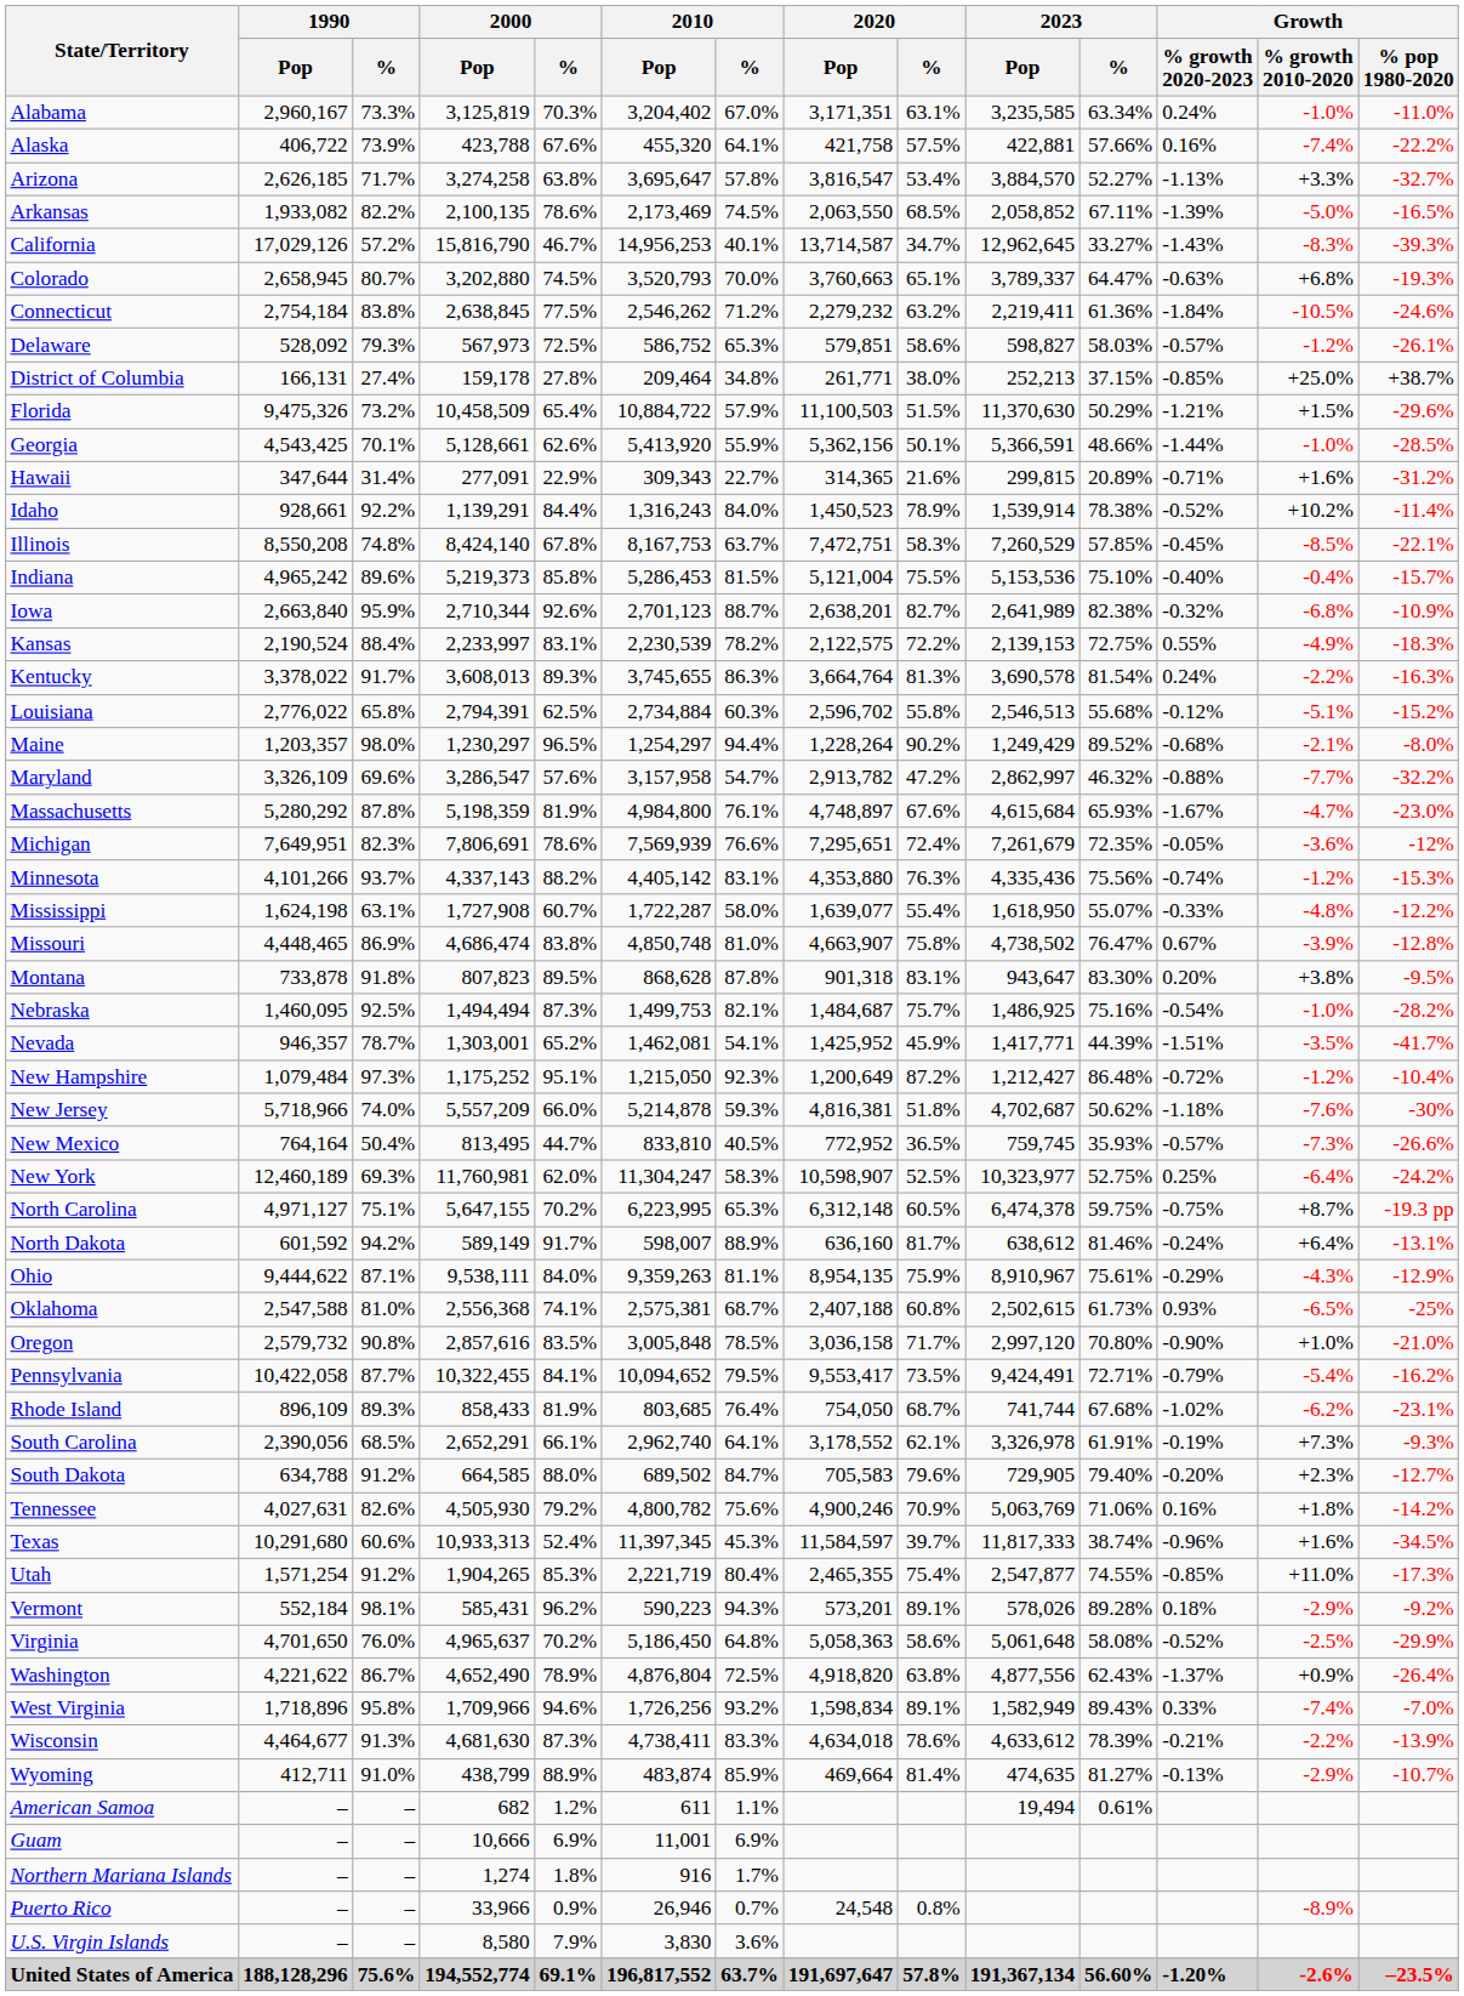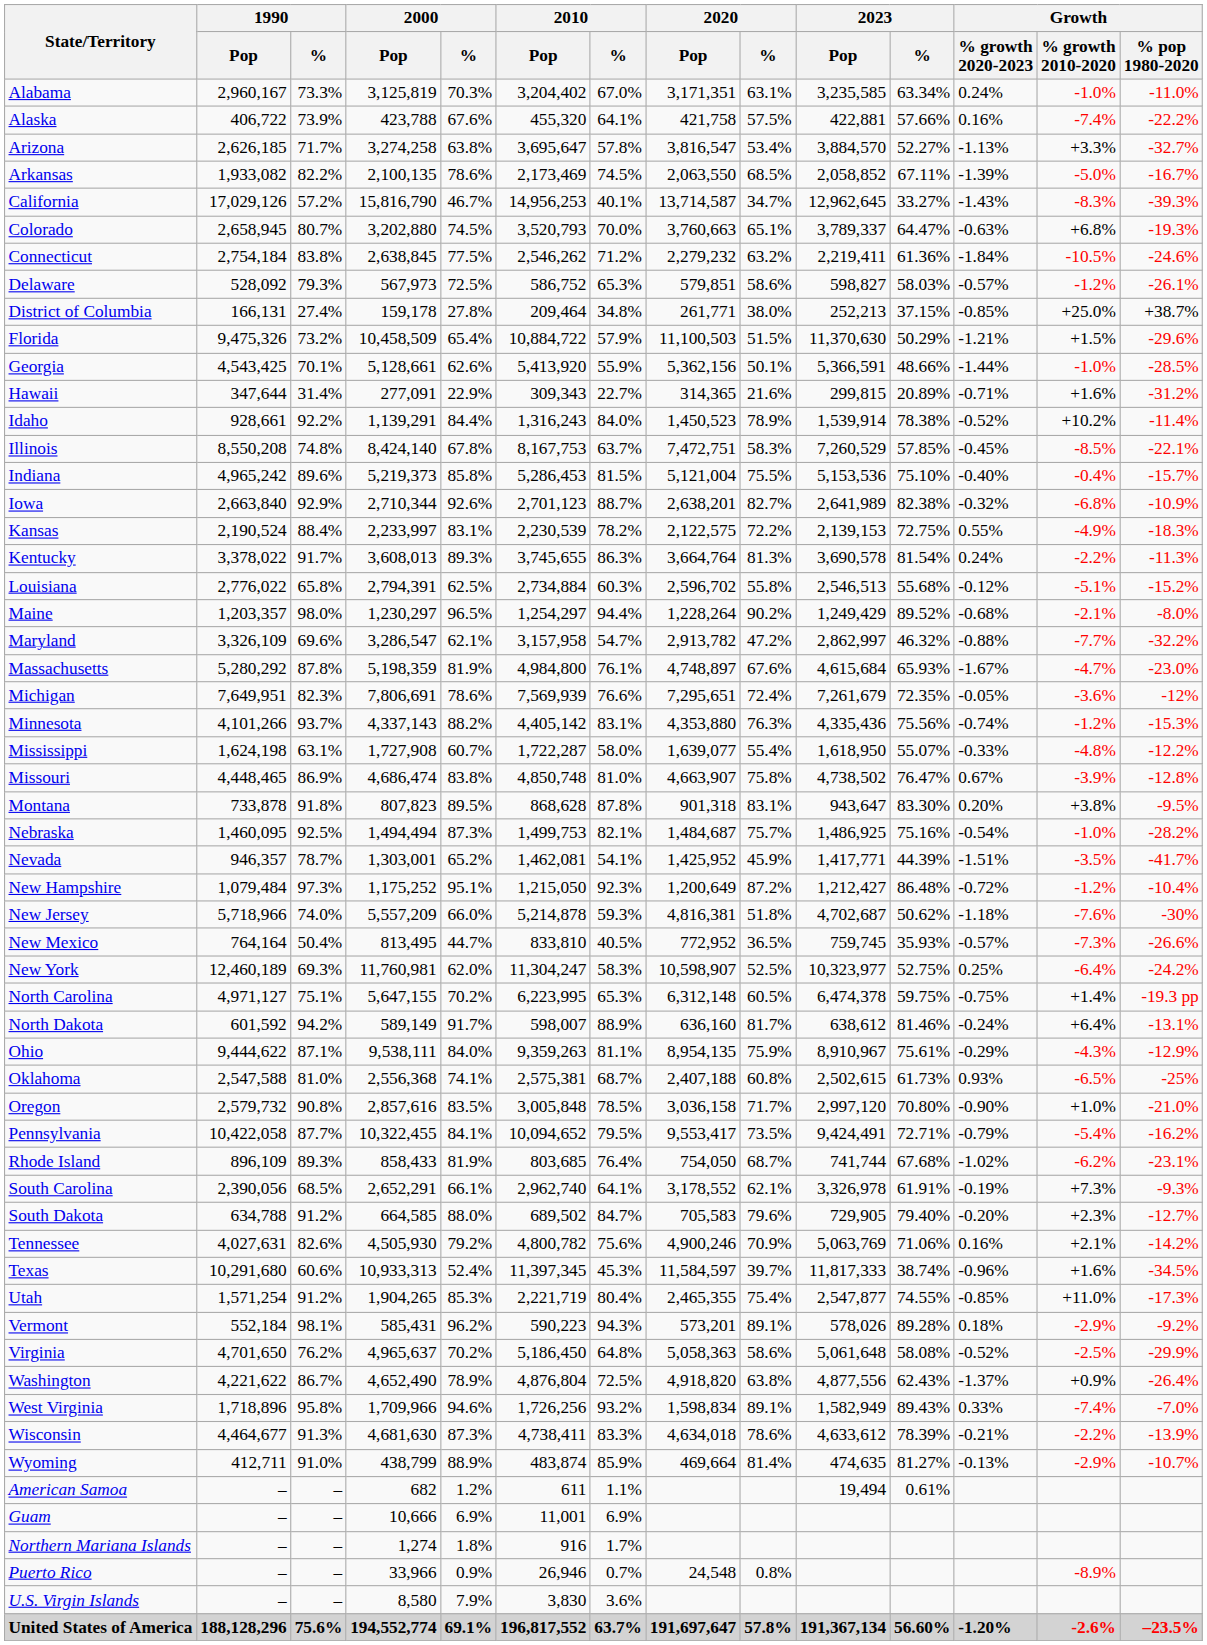Arkansas | Growth / % pop 1980-2020: -16.5% -> -16.7%
Iowa | 1990 / %: 95.9% -> 92.9%
Kentucky | Growth / % pop 1980-2020: -16.3% -> -11.3%
Maryland | 2000 / %: 57.6% -> 62.1%
North Carolina | Growth / % growth 2010-2020: +8.7% -> +1.4%
Tennessee | Growth / % growth 2010-2020: +1.8% -> +2.1%
Virginia | 1990 / %: 76.0% -> 76.2%
